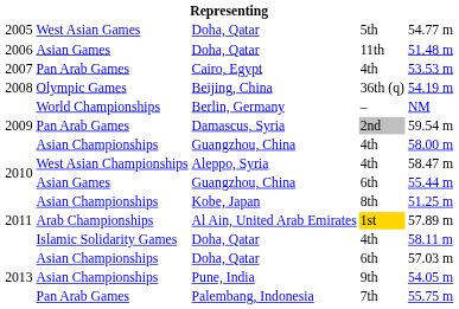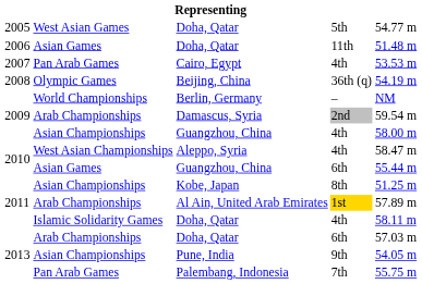Damascus, Syria | column 2: Pan Arab Games -> Arab Championships
Doha, Qatar / 6th | column 2: Asian Championships -> Arab Championships
